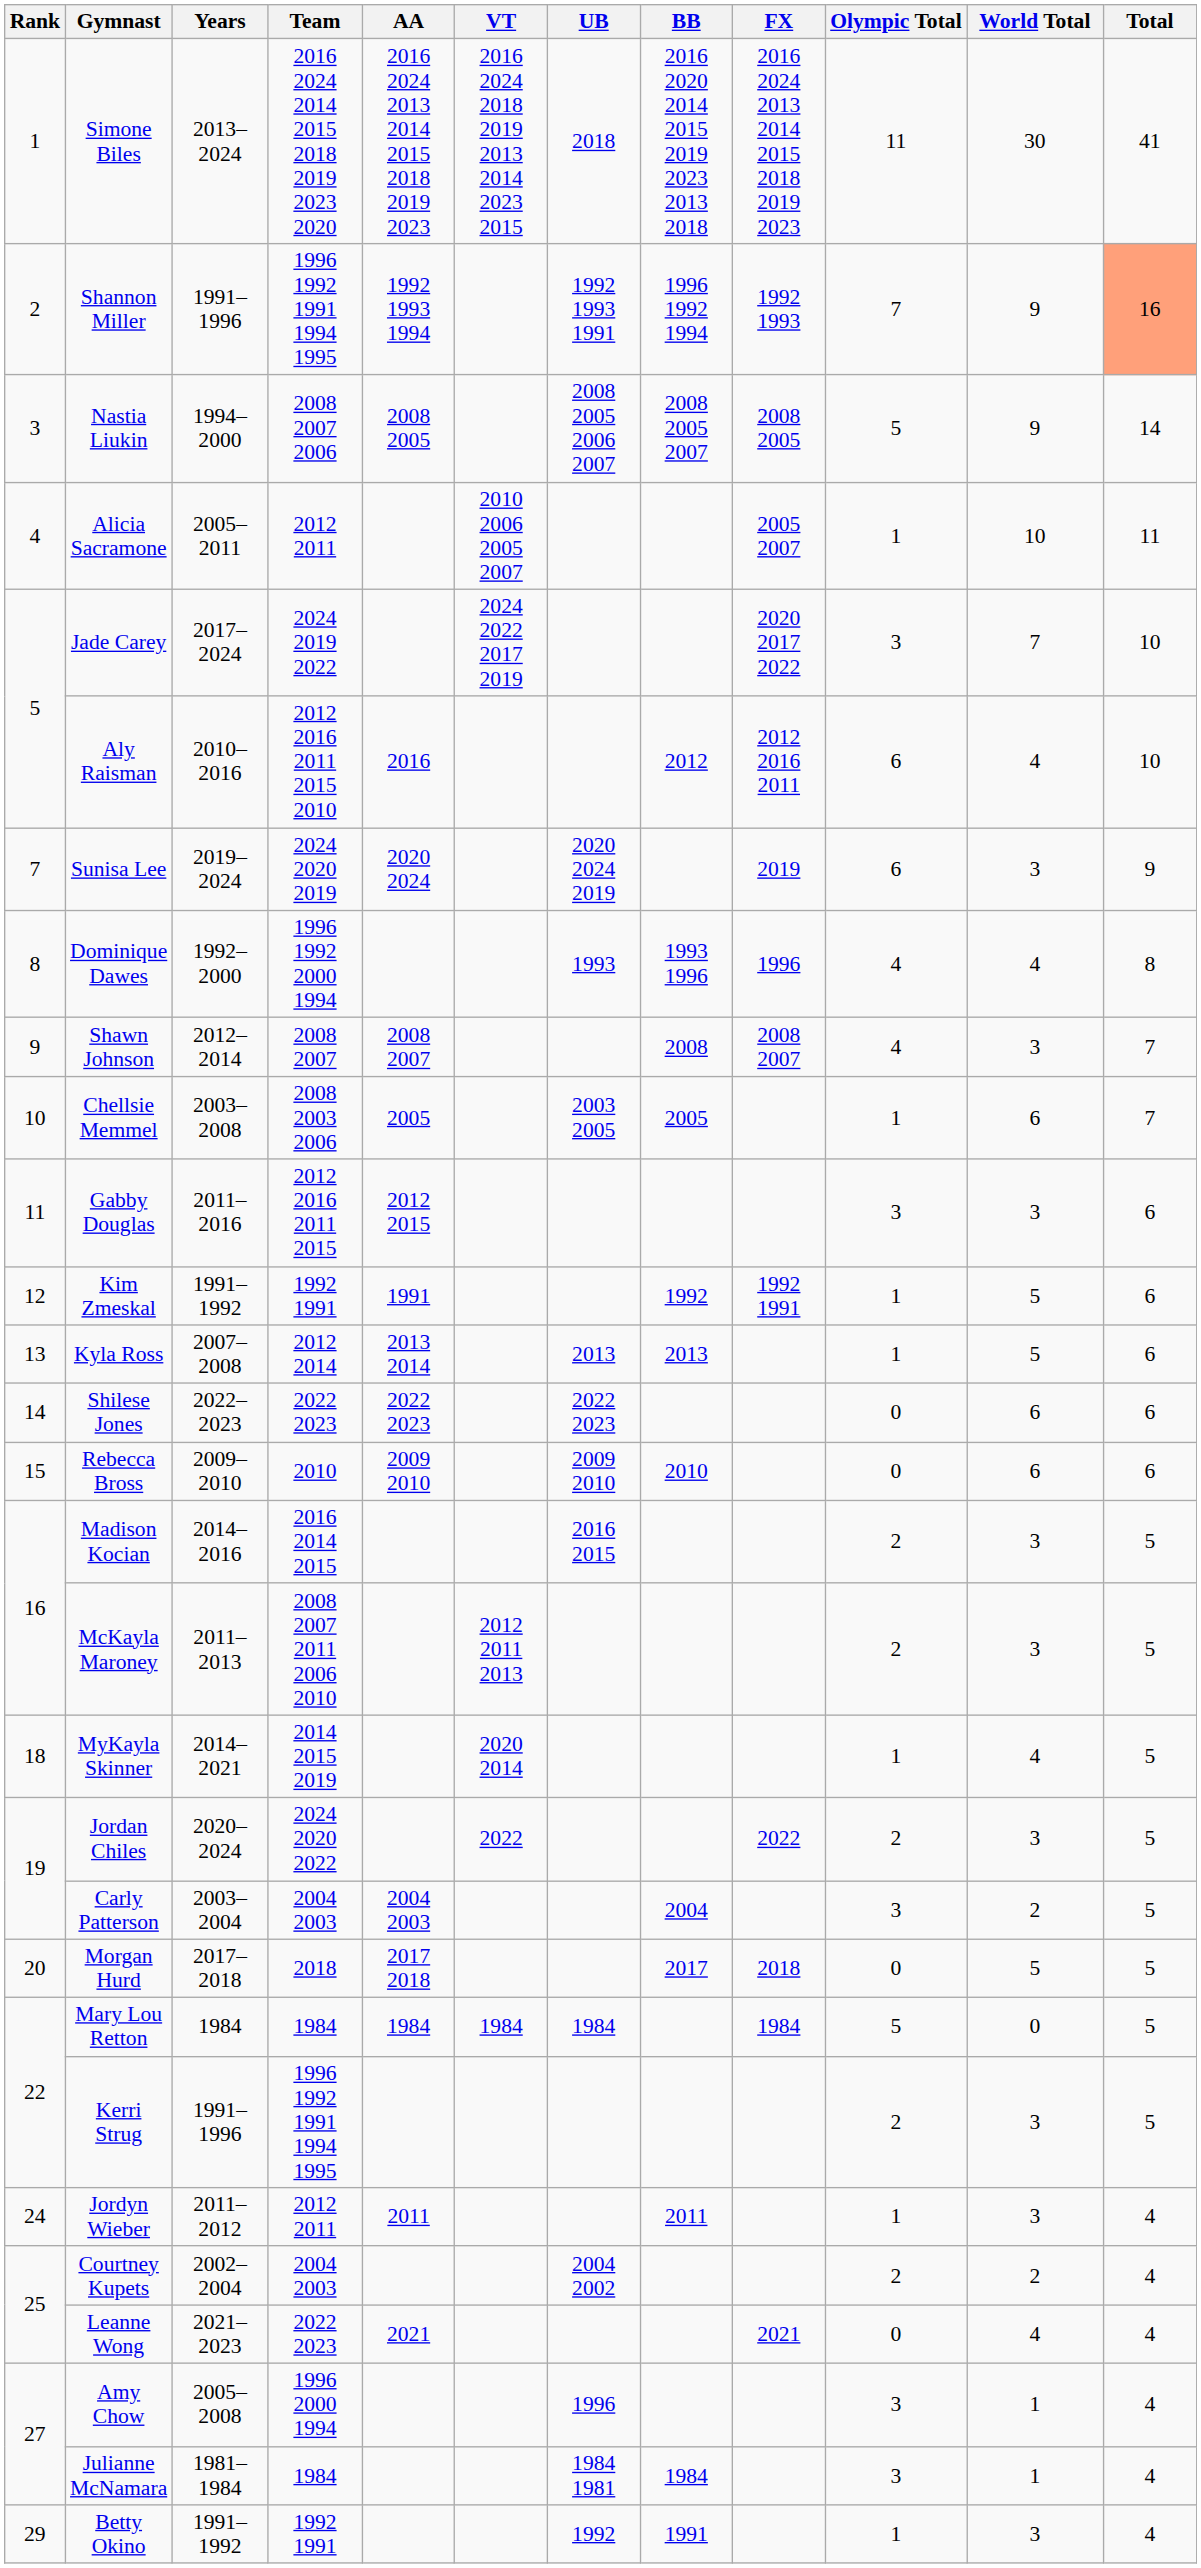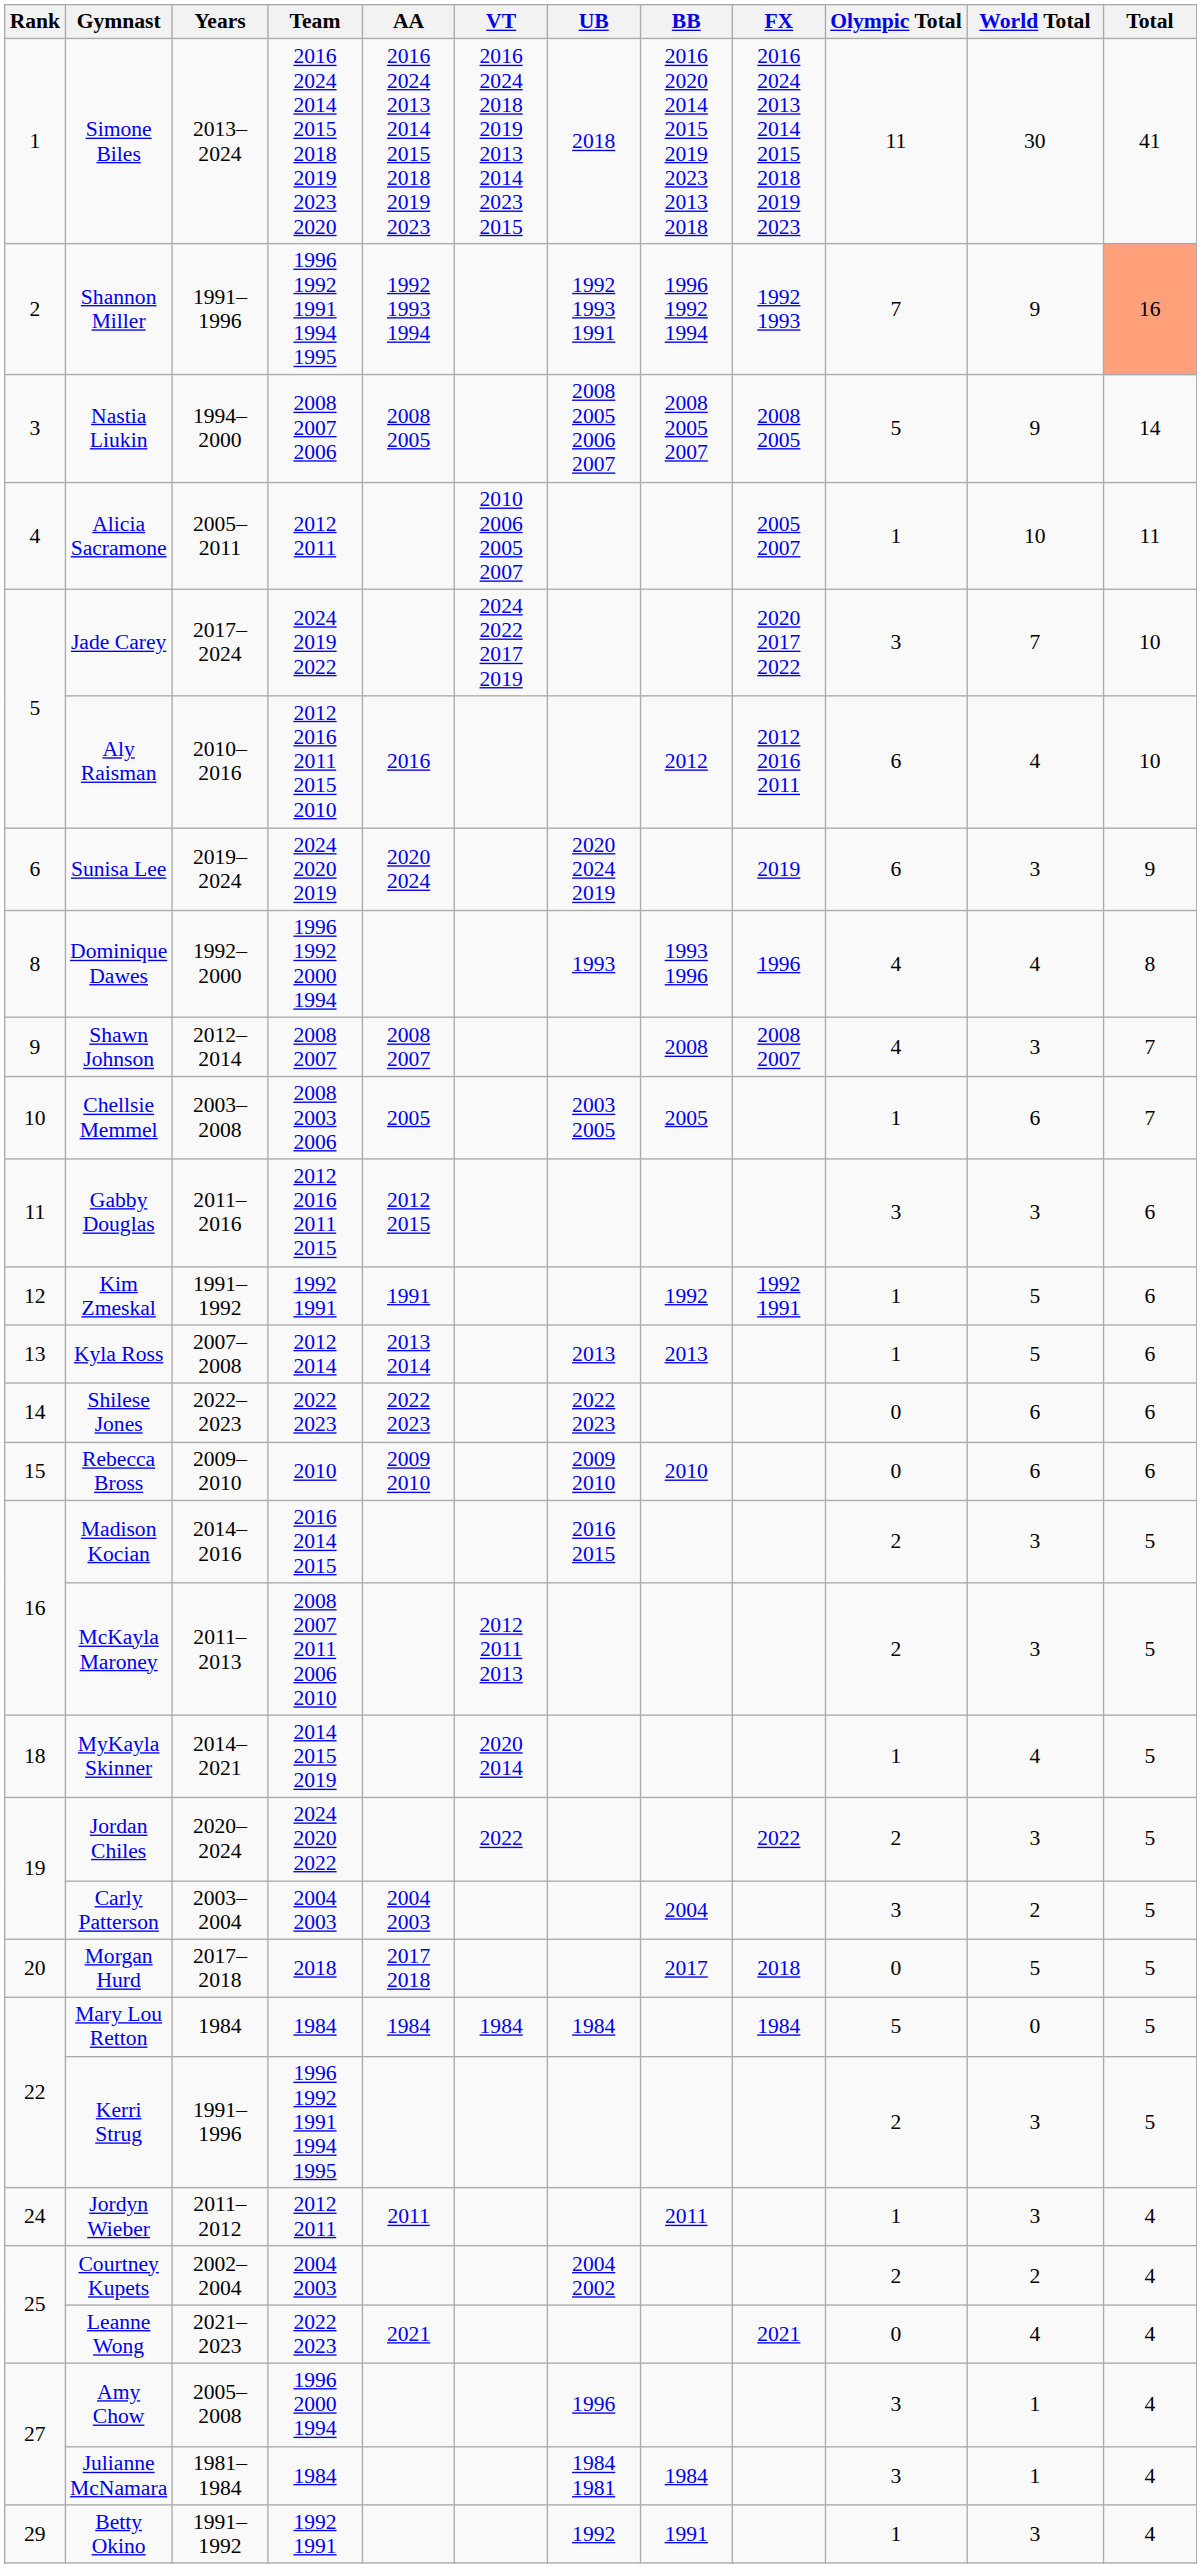Sunisa Lee | Rank: 7 -> 6
